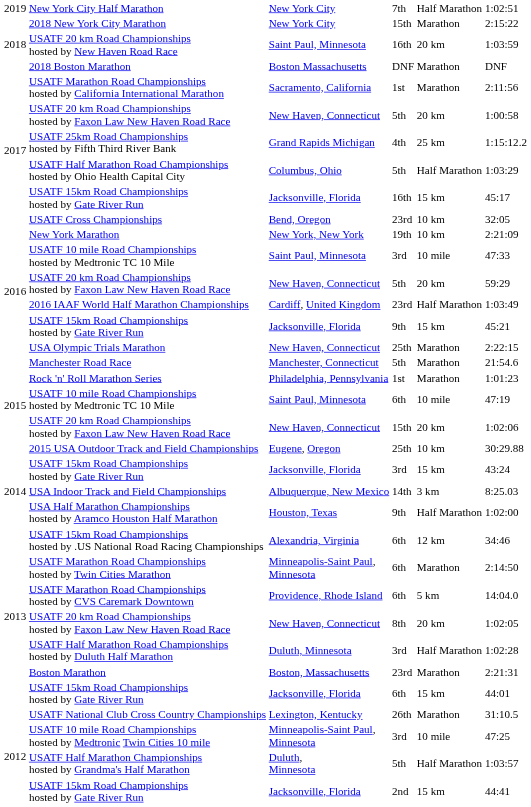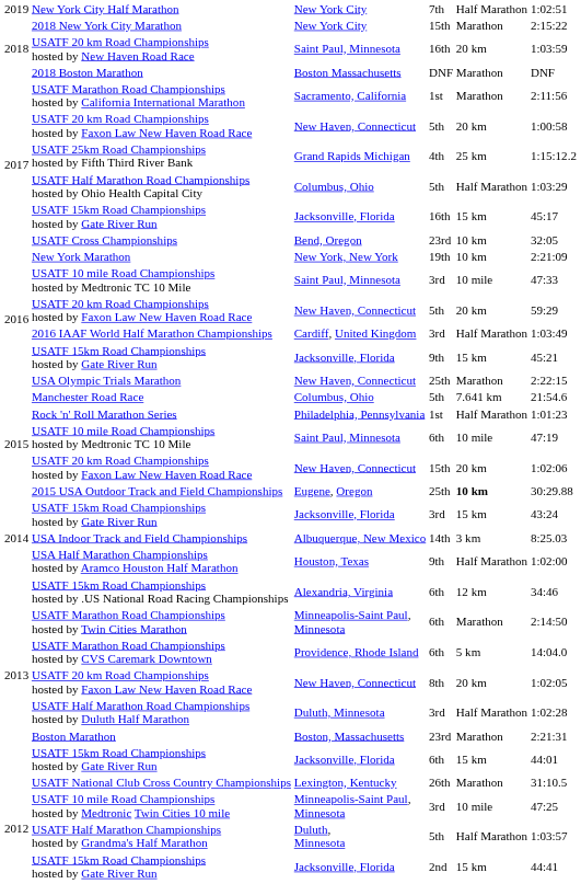2016 IAAF World Half Marathon Championships | column 4: 23rd -> 3rd
Manchester Road Race | column 3: Manchester, Connecticut -> Columbus, Ohio
Manchester Road Race | column 5: Marathon -> 7.641 km
Rock 'n' Roll Marathon Series | column 5: Marathon -> Half Marathon
2015 USA Outdoor Track and Field Championships | column 5: normal -> bold
